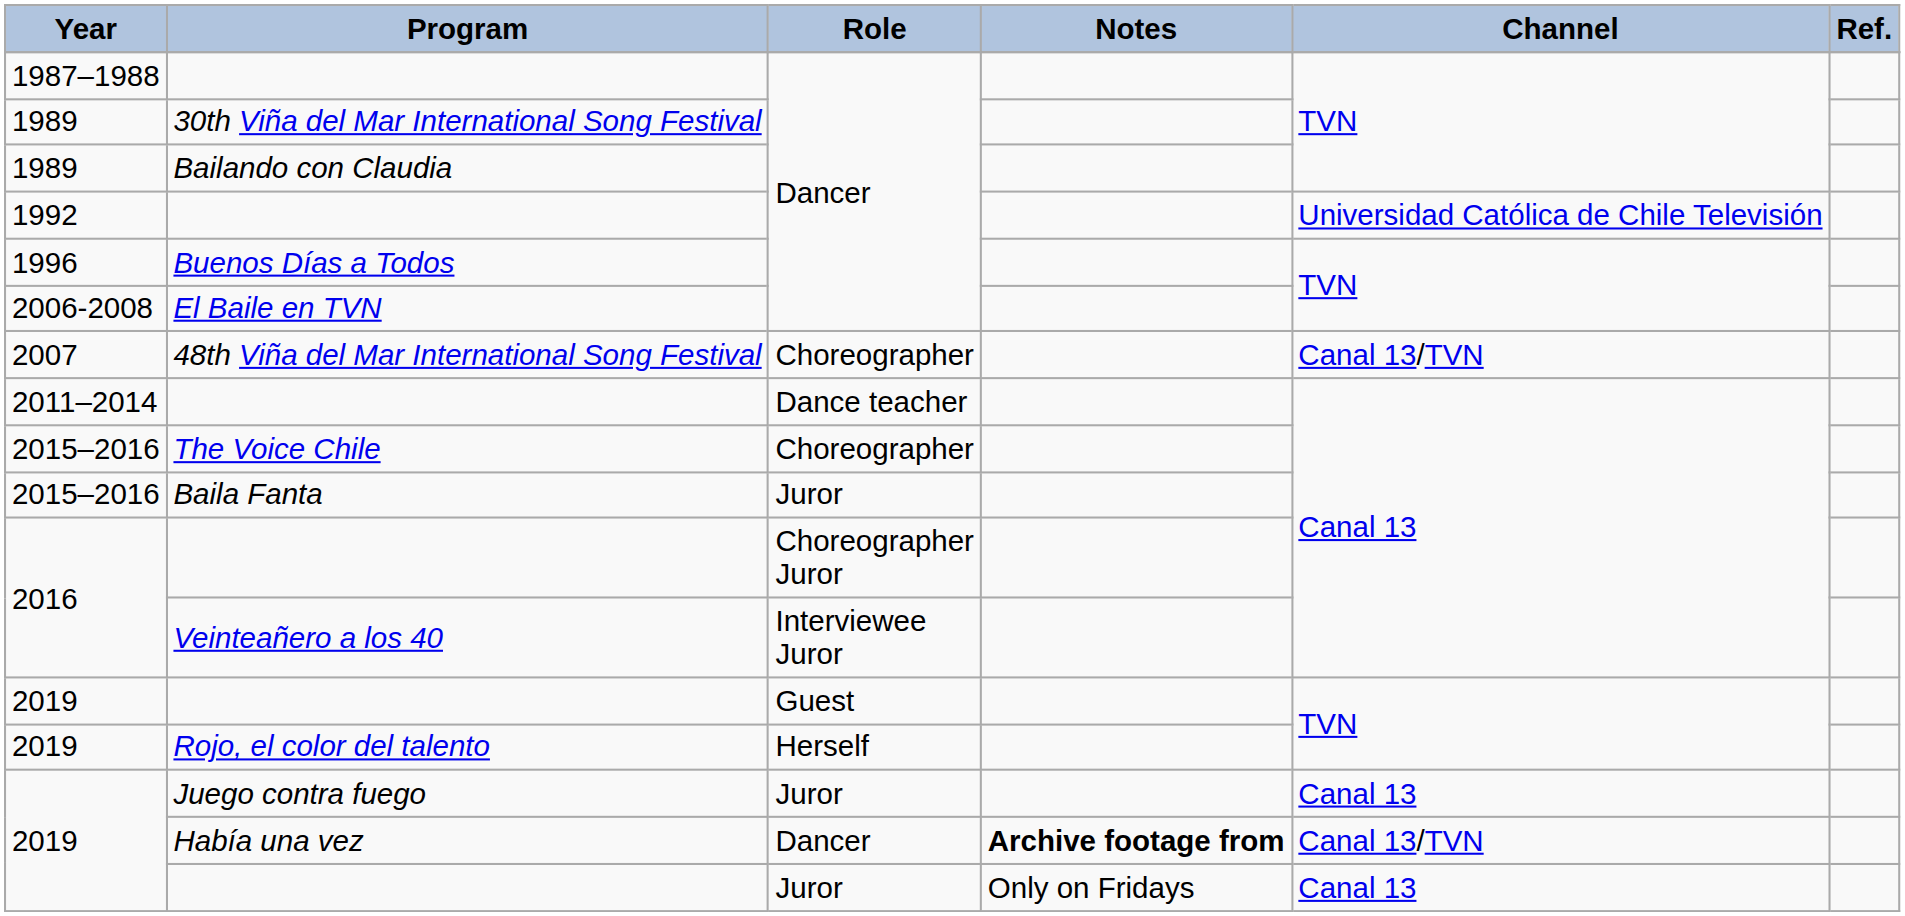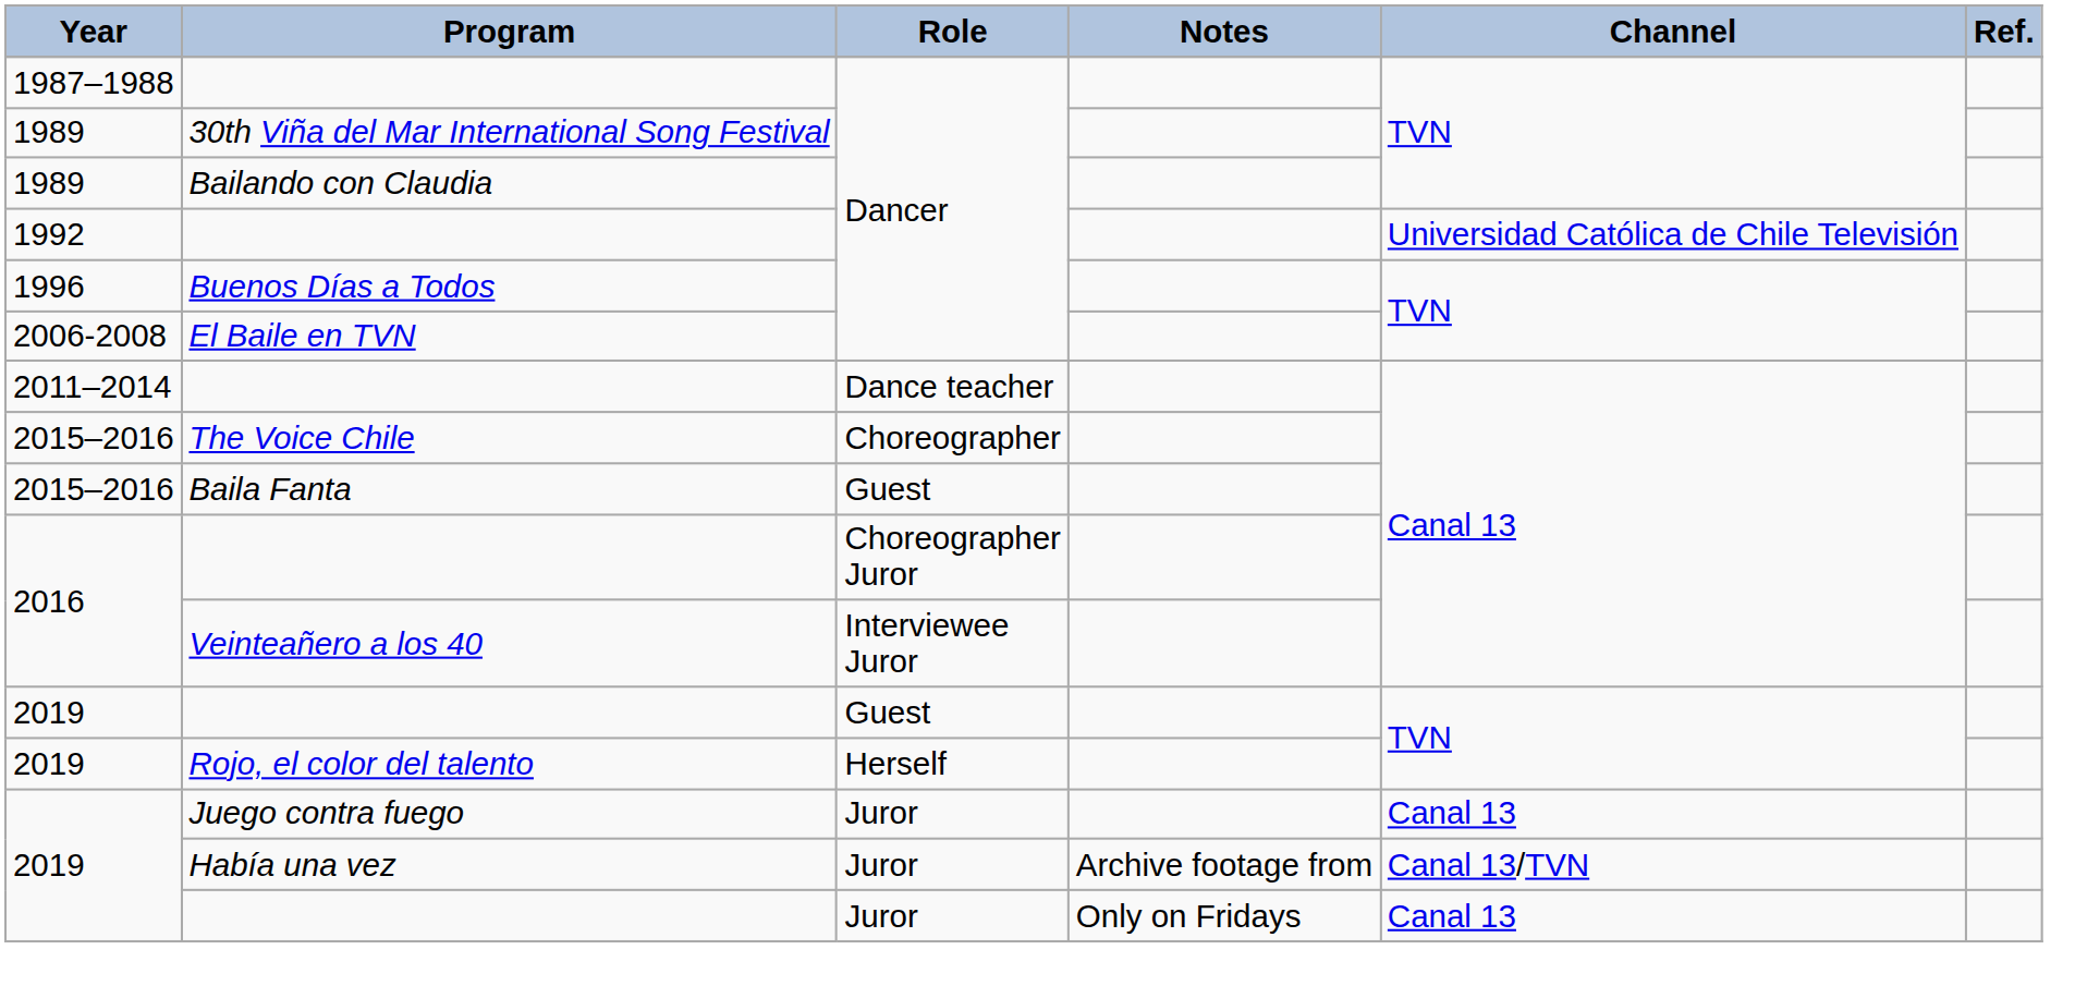- row: 2007 | 48th Viña del Mar International Song Festival | Choreographer | Canal 13/TVN
Baila Fanta | Role: Juror -> Guest
Había una vez | Role: Dancer -> Juror
Había una vez | Notes: bold -> normal
